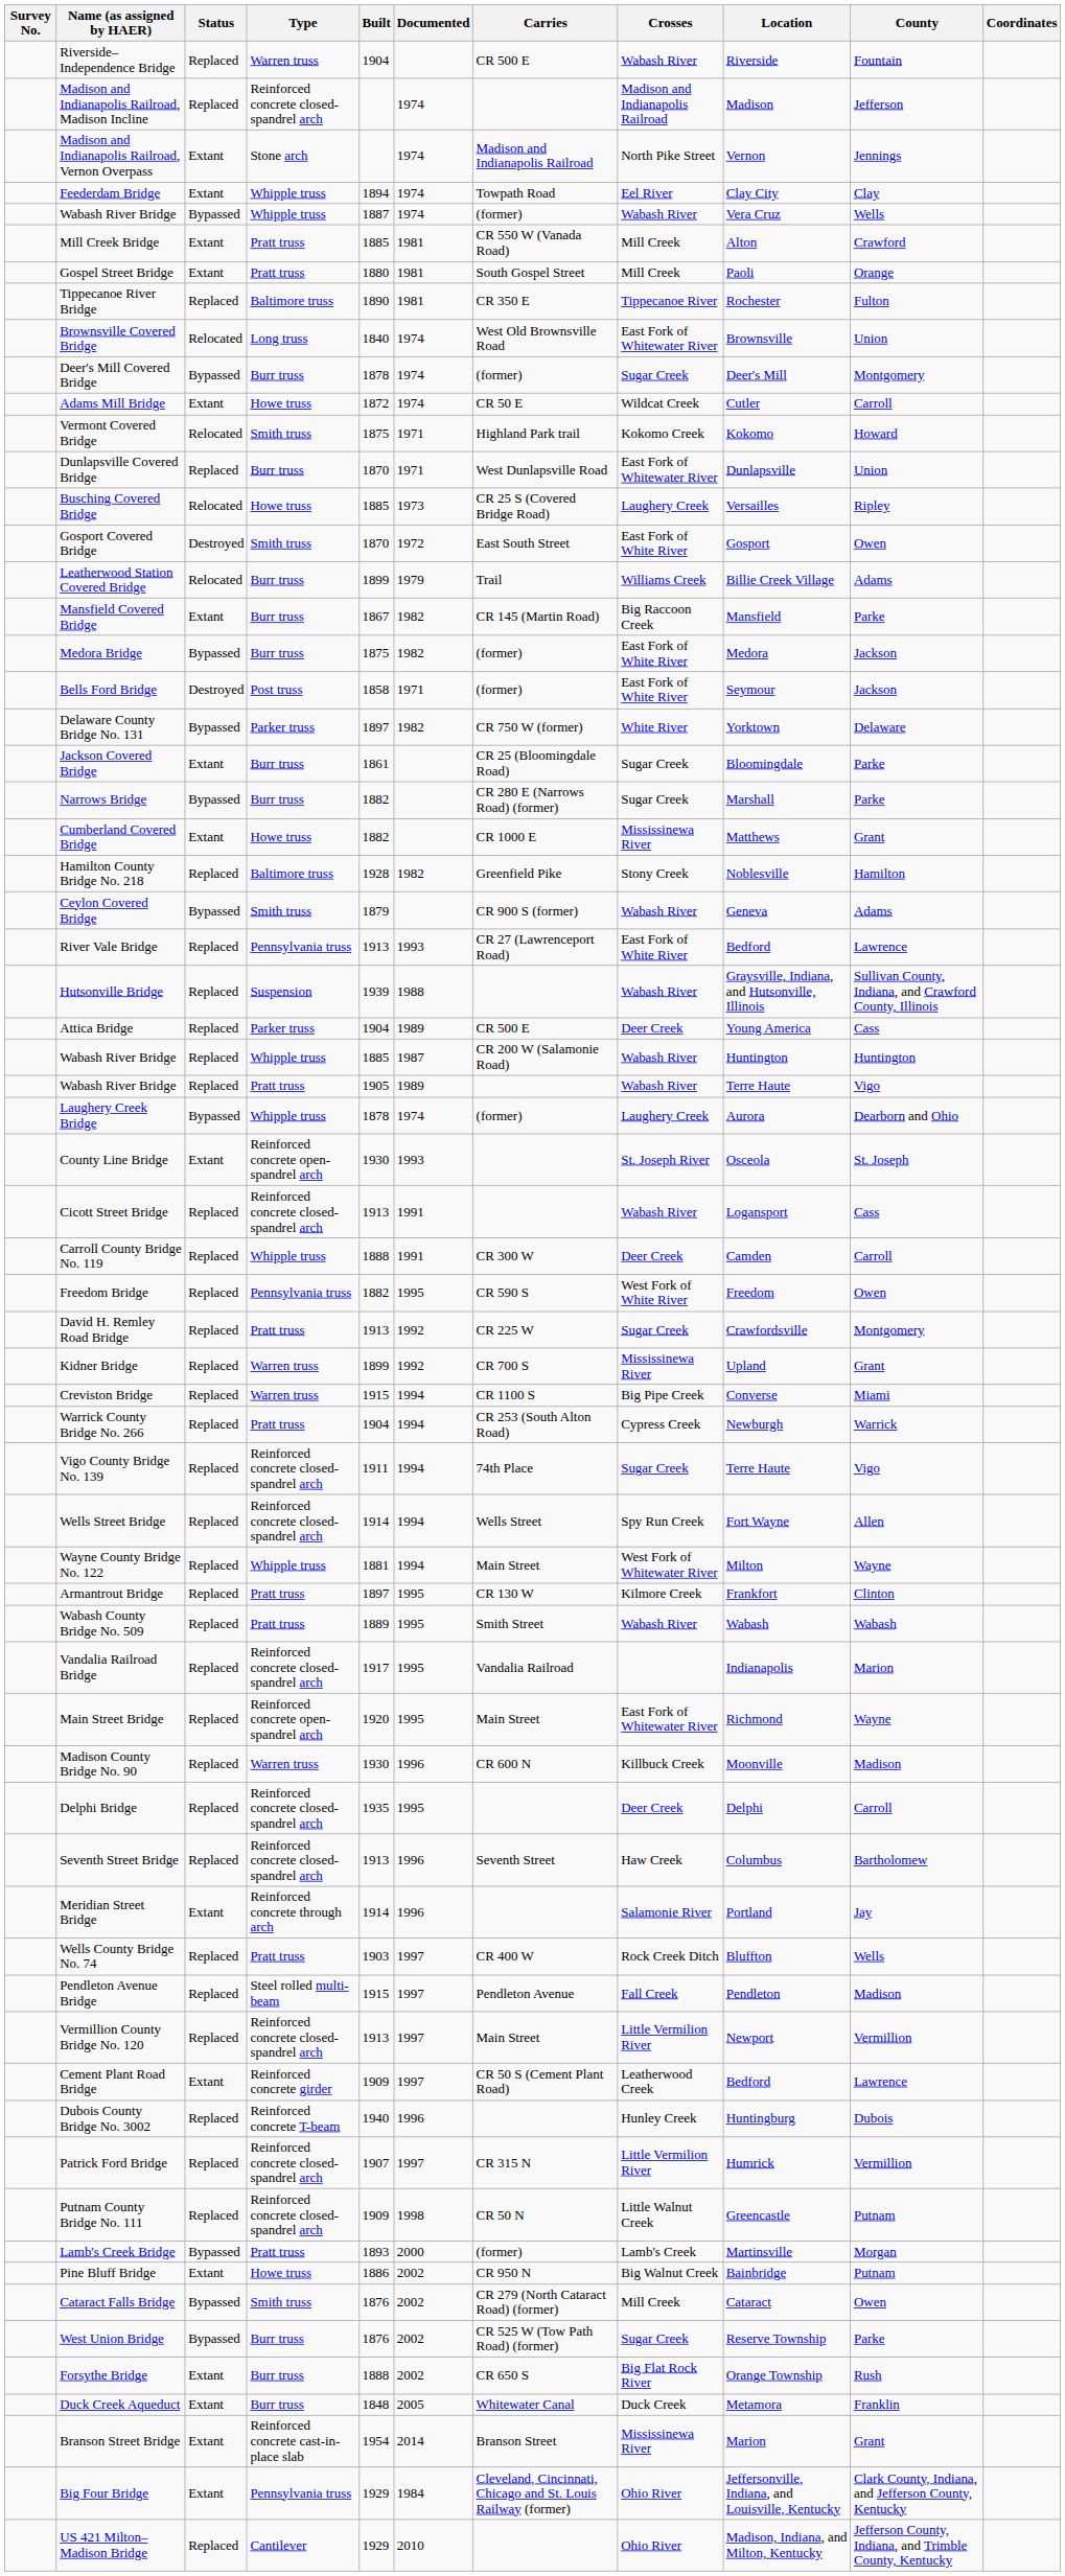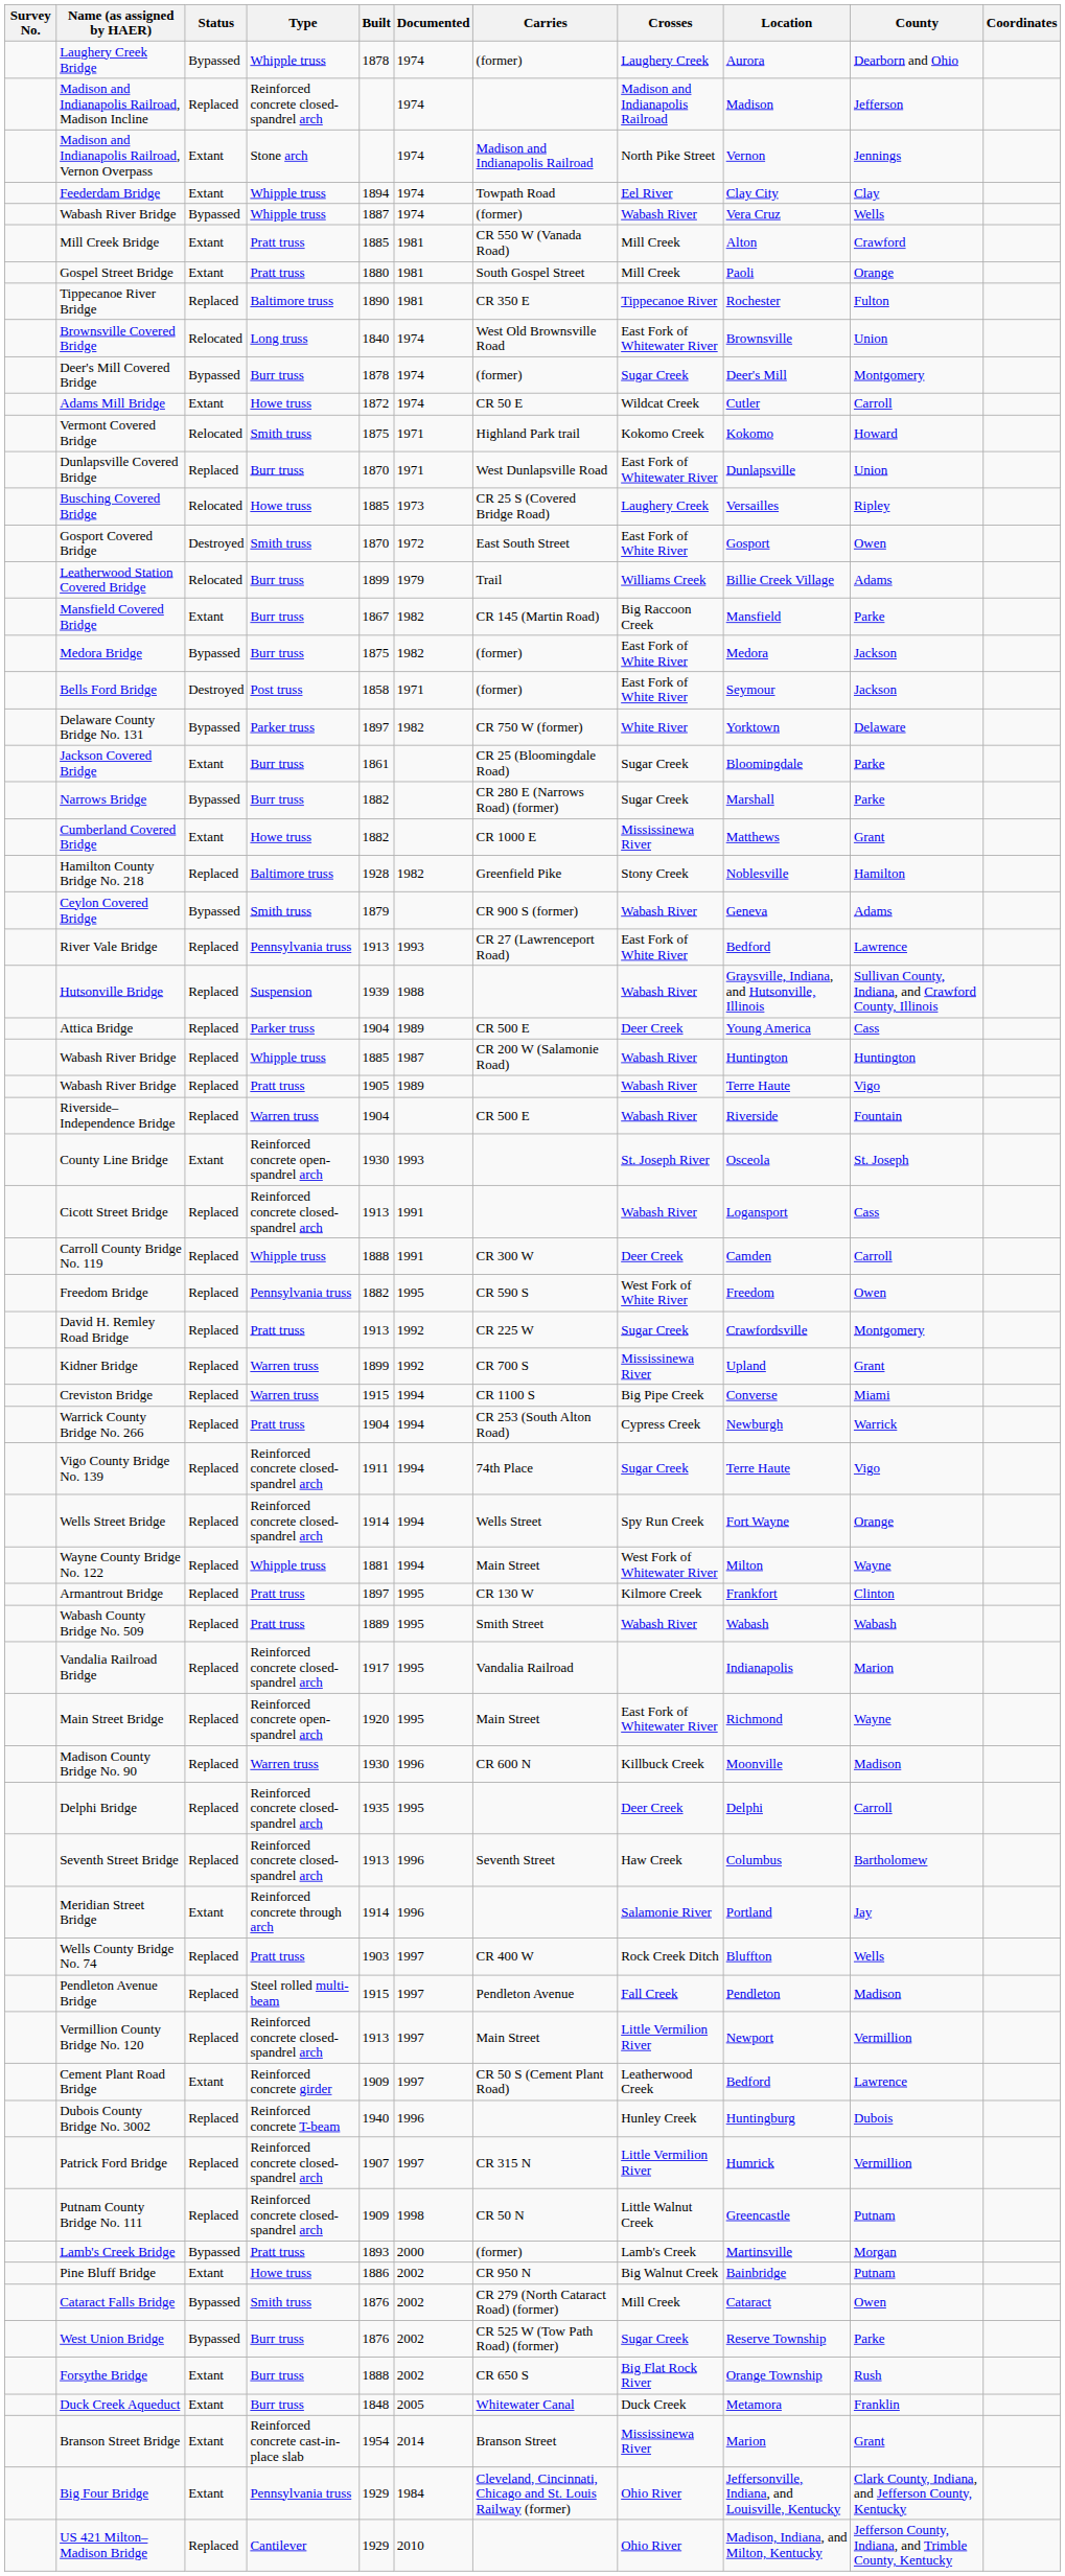rows swapped: Laughery Creek Bridge <-> Riverside–Independence Bridge
Wells Street Bridge | County: Allen -> Orange
